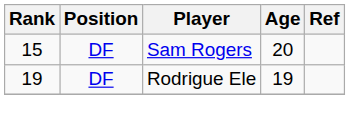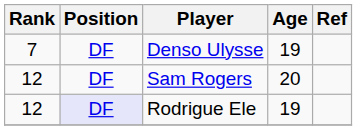+ row: 7 | DF | Denso Ulysse | 19
Sam Rogers | Rank: 15 -> 12
Rodrigue Ele | Rank: 19 -> 12
Rodrigue Ele | Position: no background -> lavender background
